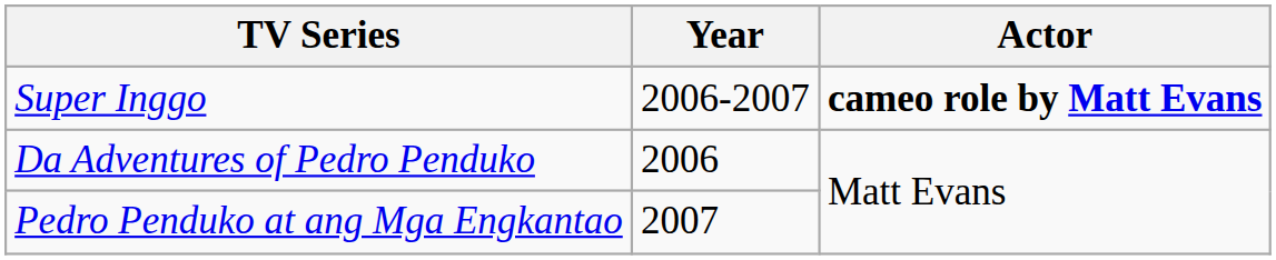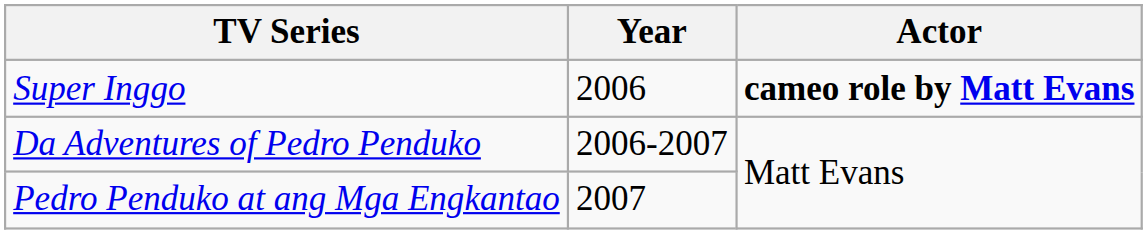Super Inggo | Year: 2006-2007 -> 2006
Da Adventures of Pedro Penduko | Year: 2006 -> 2006-2007
